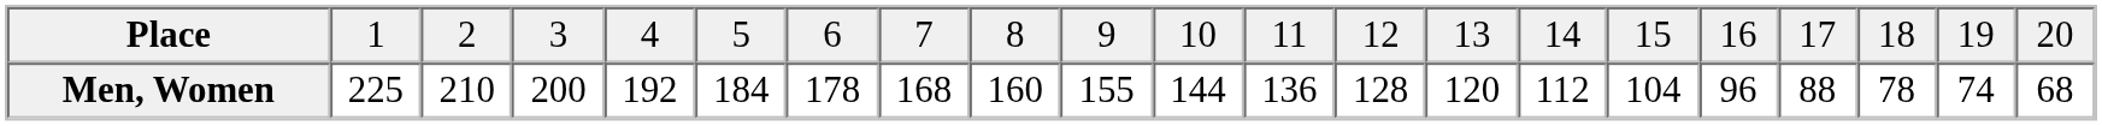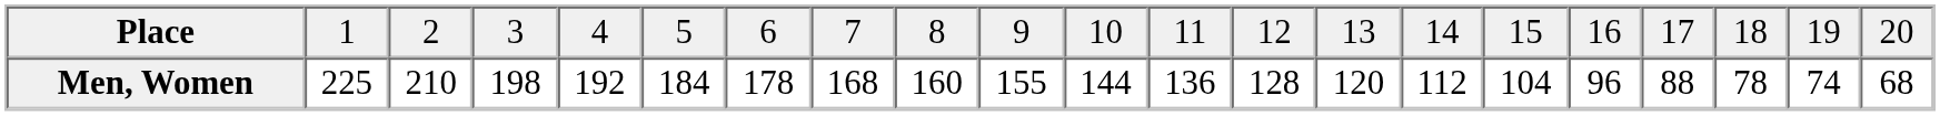Men, Women | column 4: 200 -> 198
